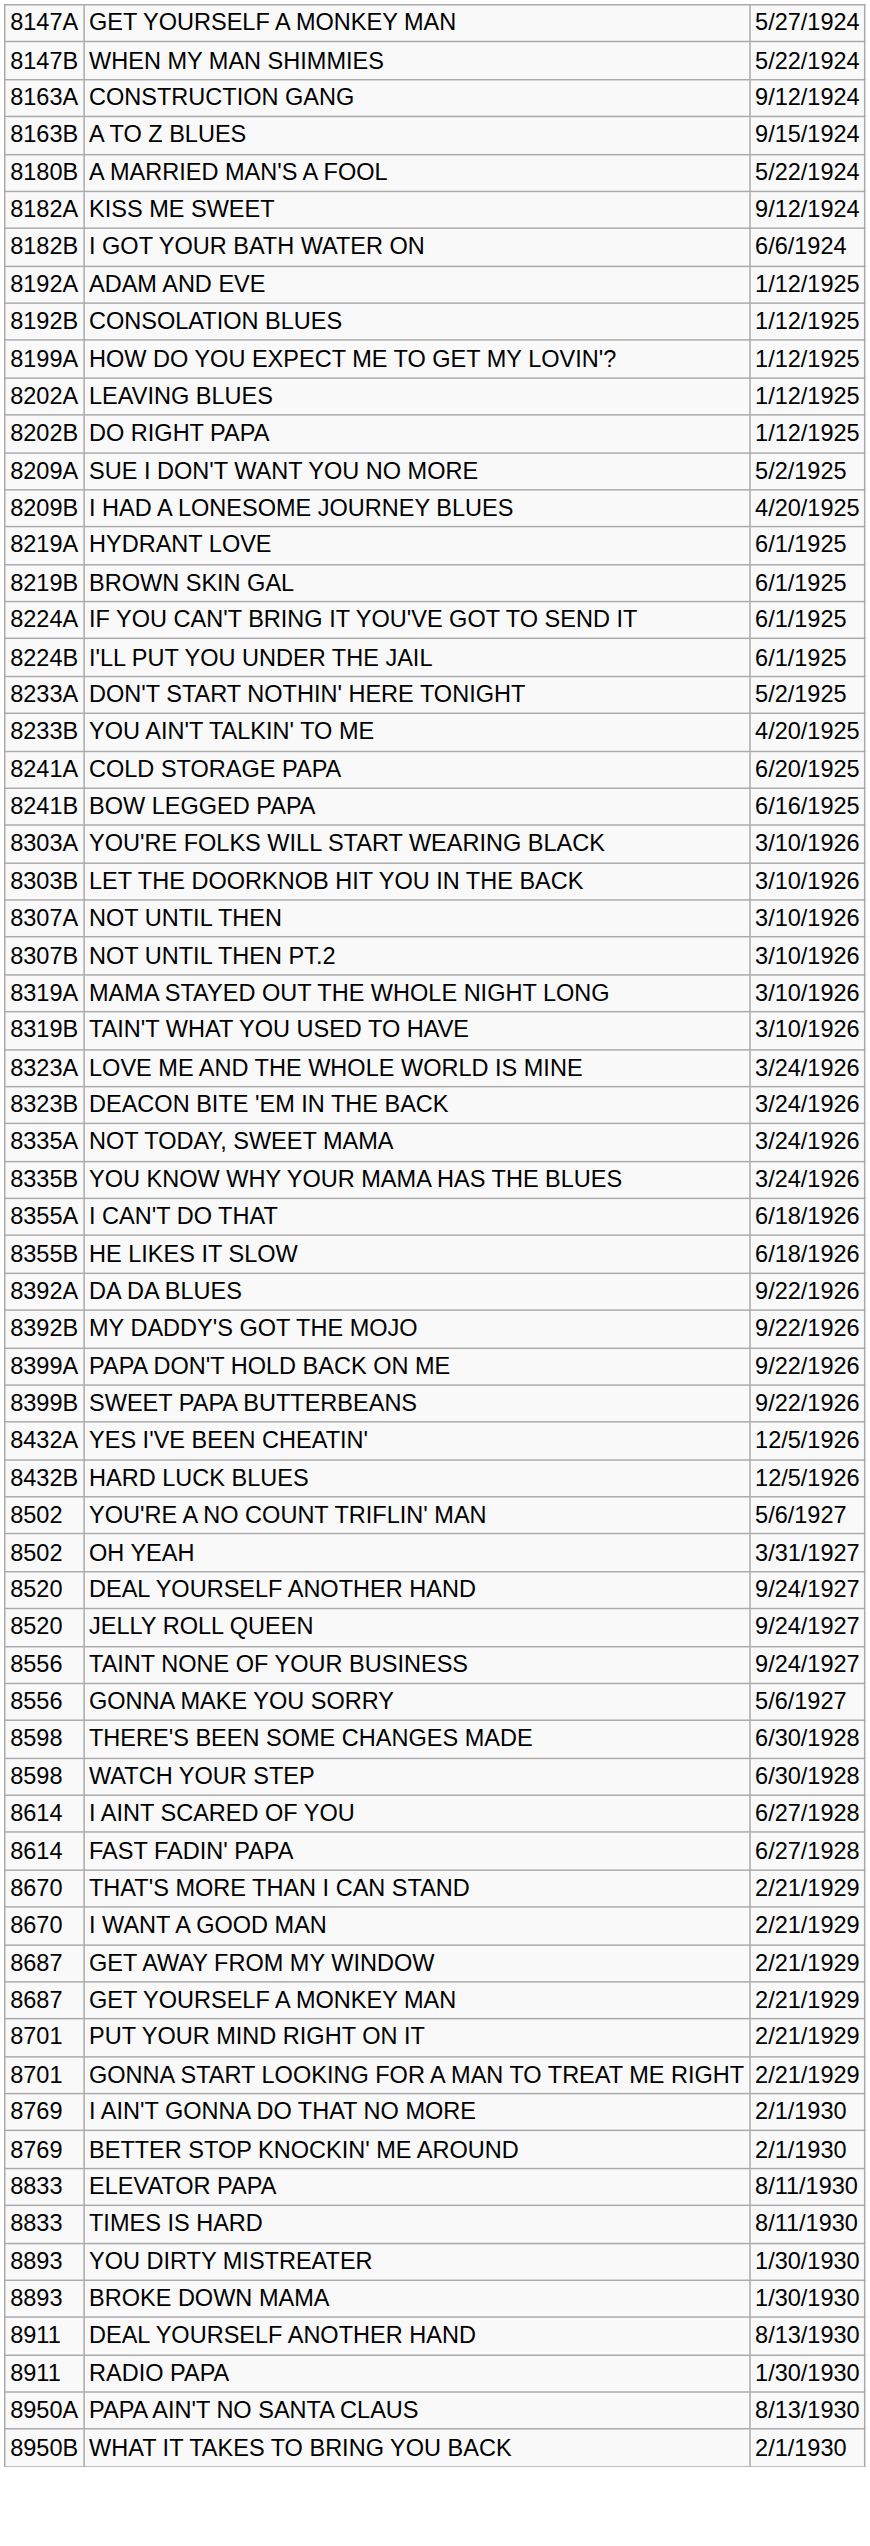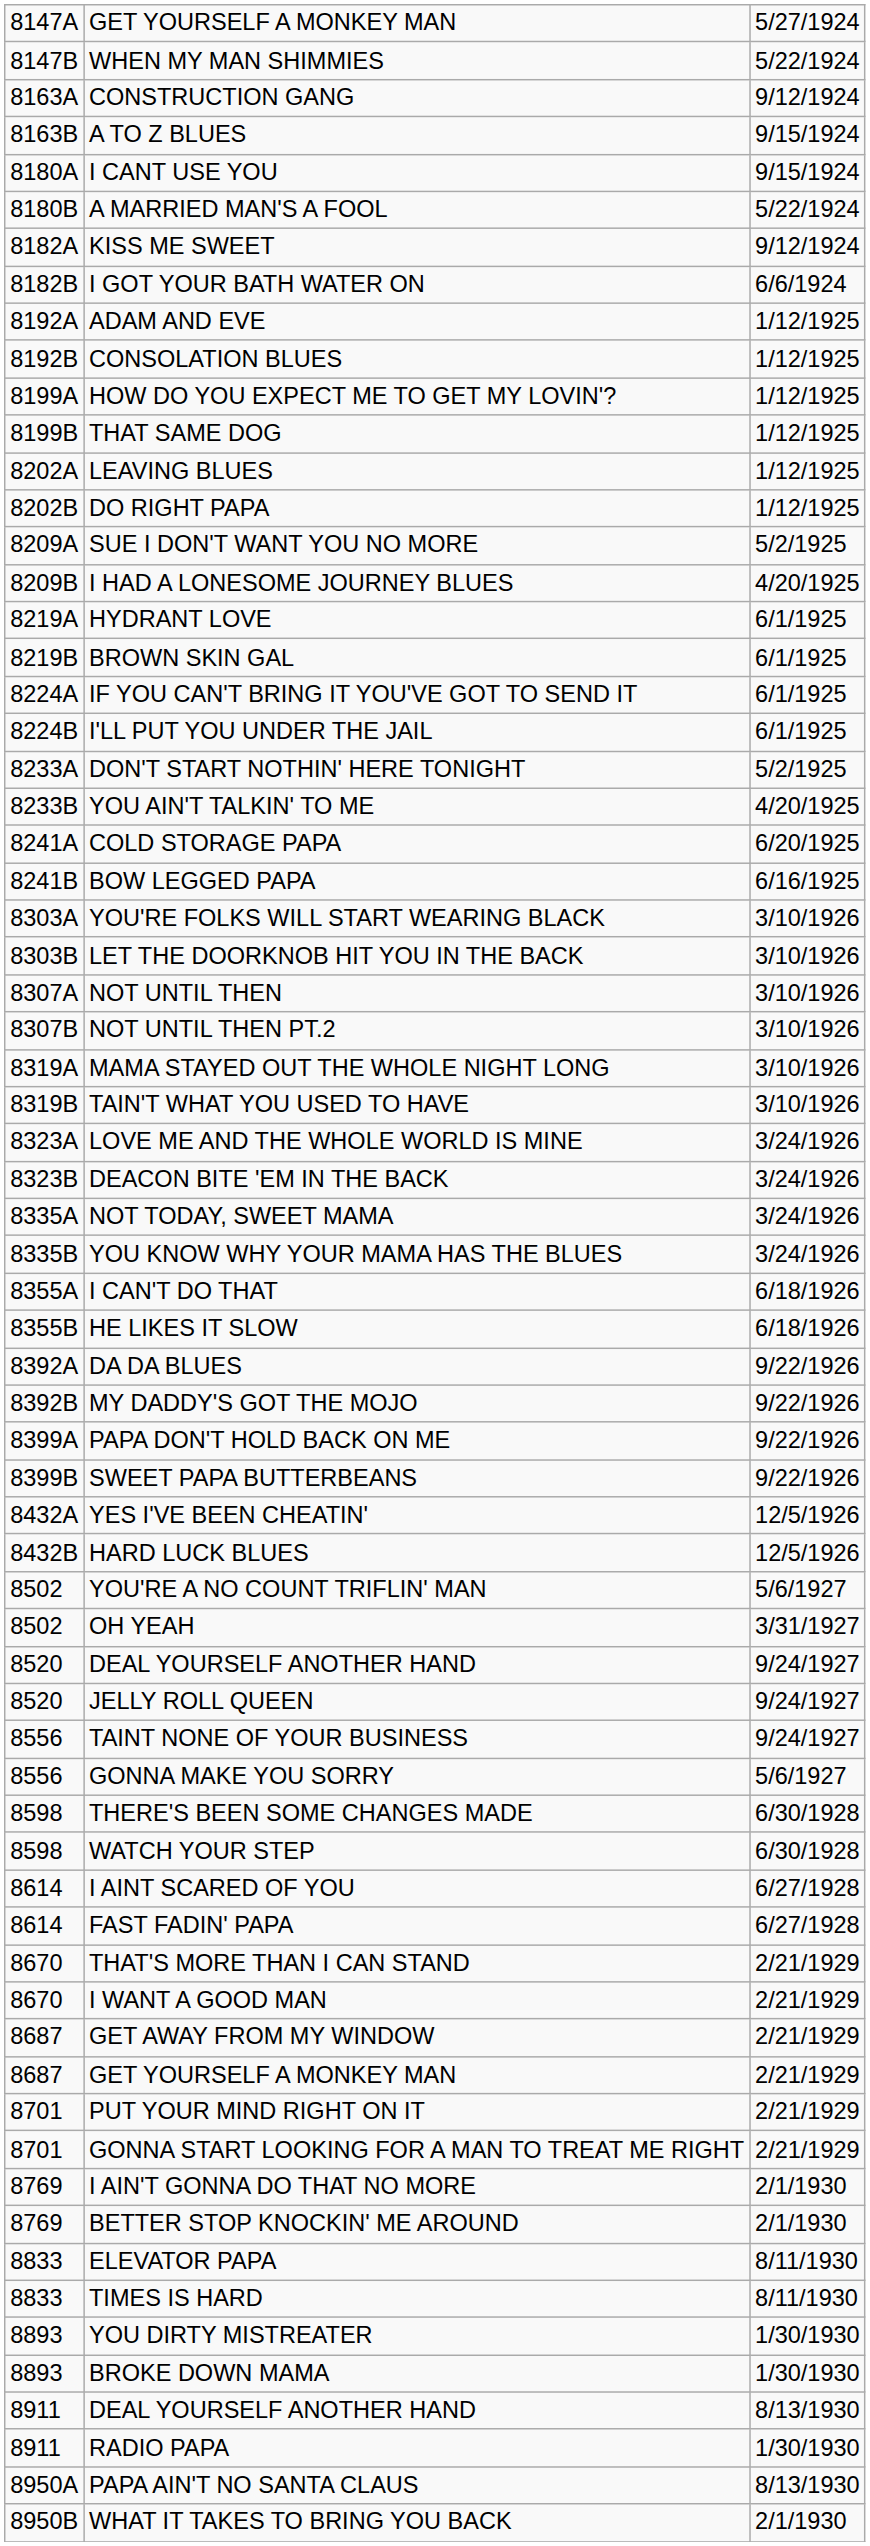+ row: 8180A | I CANT USE YOU | 9/15/1924
+ row: 8199B | THAT SAME DOG | 1/12/1925
